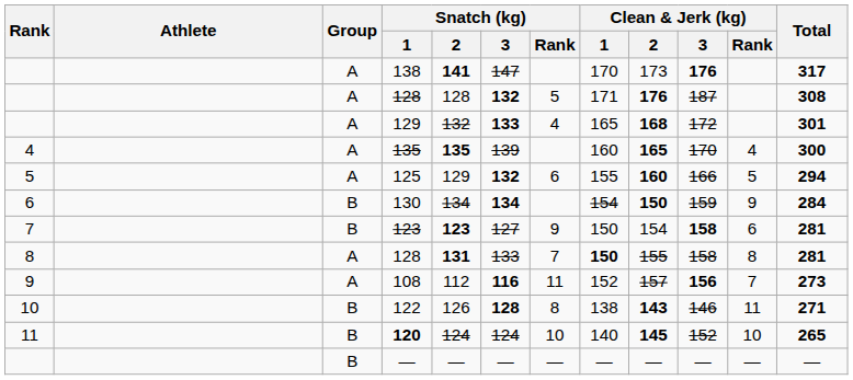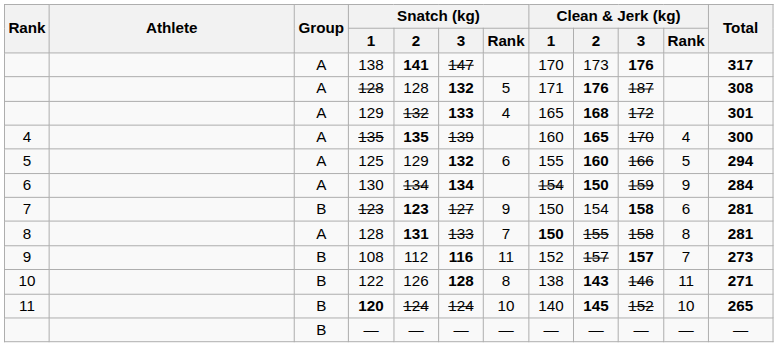130 | Group: B -> A
108 | Group: A -> B
108 | Clean & Jerk (kg) / 3: 156 -> 157
